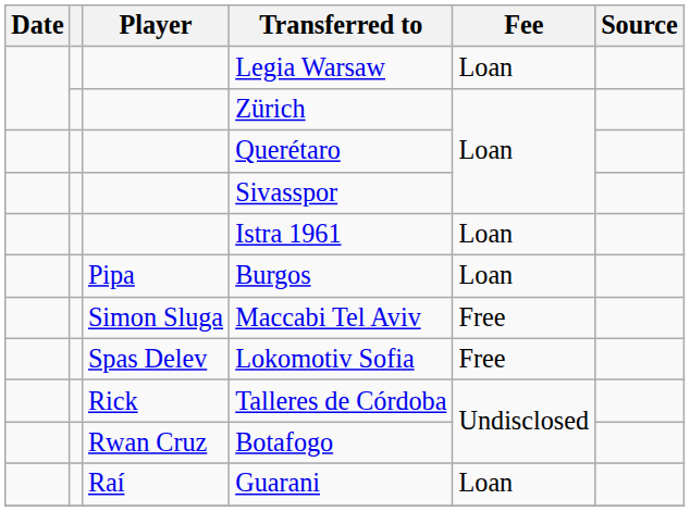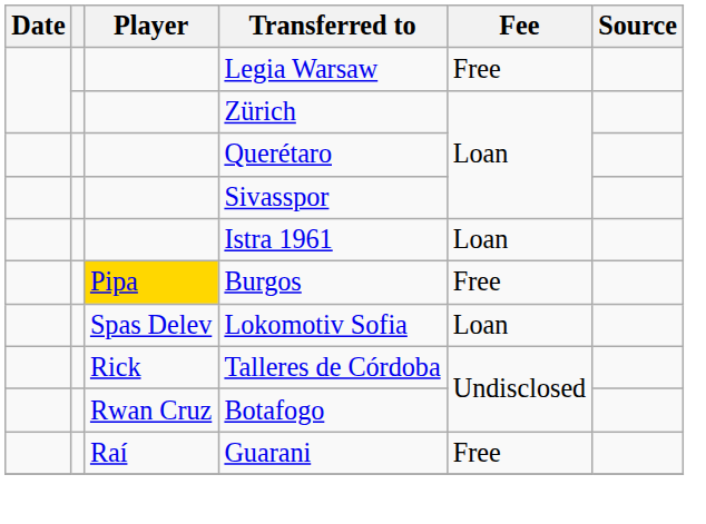Legia Warsaw | Fee: Loan -> Free
Burgos | Player: no background -> gold background
Burgos | Fee: Loan -> Free
- row: Simon Sluga | Maccabi Tel Aviv | Free
Lokomotiv Sofia | Fee: Free -> Loan
Guarani | Fee: Loan -> Free
